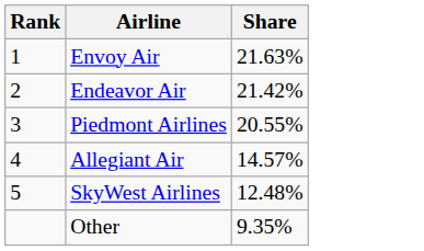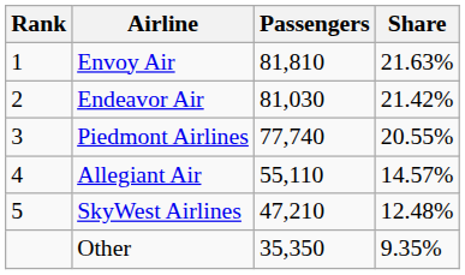+ column: Passengers | 81,810 | 81,030 | 77,740 | 55,110 | 47,210 | 35,350
